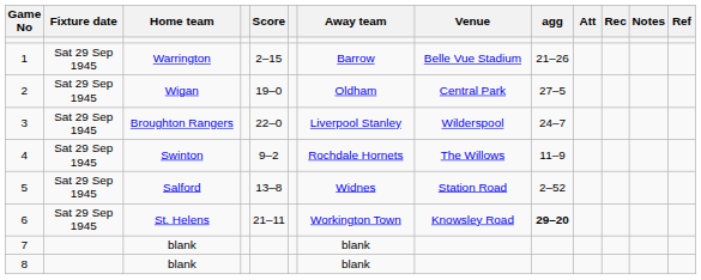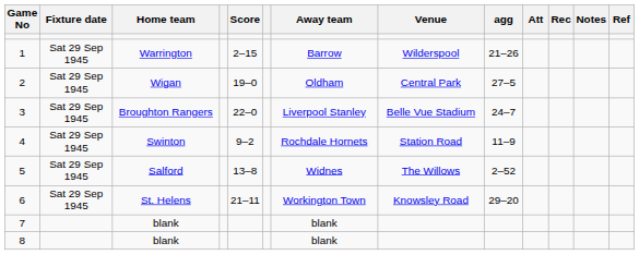1 | Venue: Belle Vue Stadium -> Wilderspool
3 | Venue: Wilderspool -> Belle Vue Stadium
4 | Venue: The Willows -> Station Road
5 | Venue: Station Road -> The Willows
6 | agg: bold -> normal
